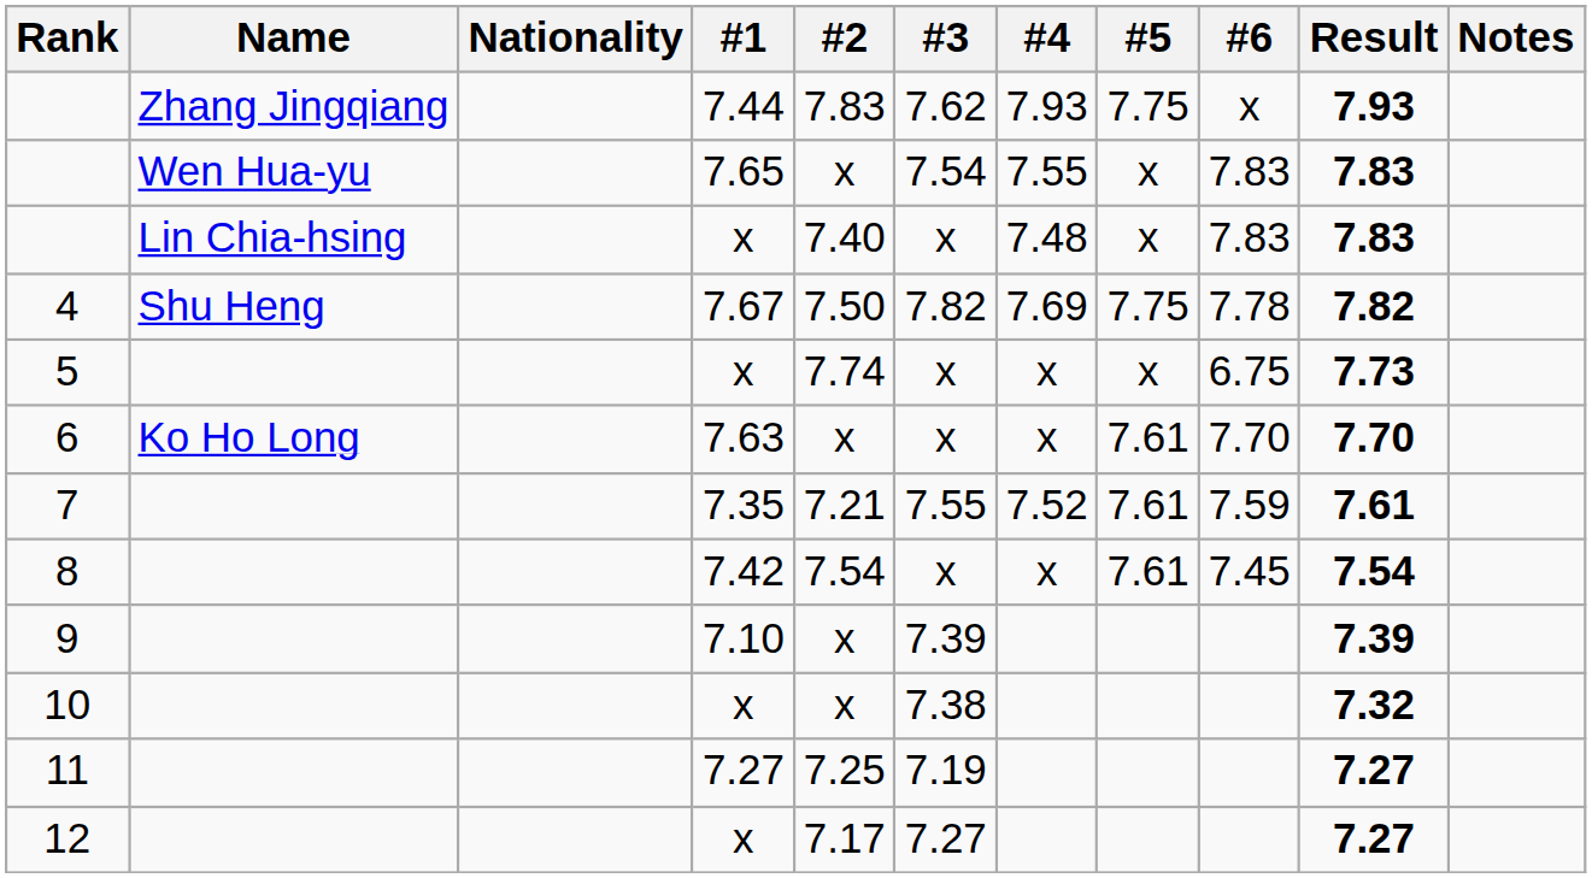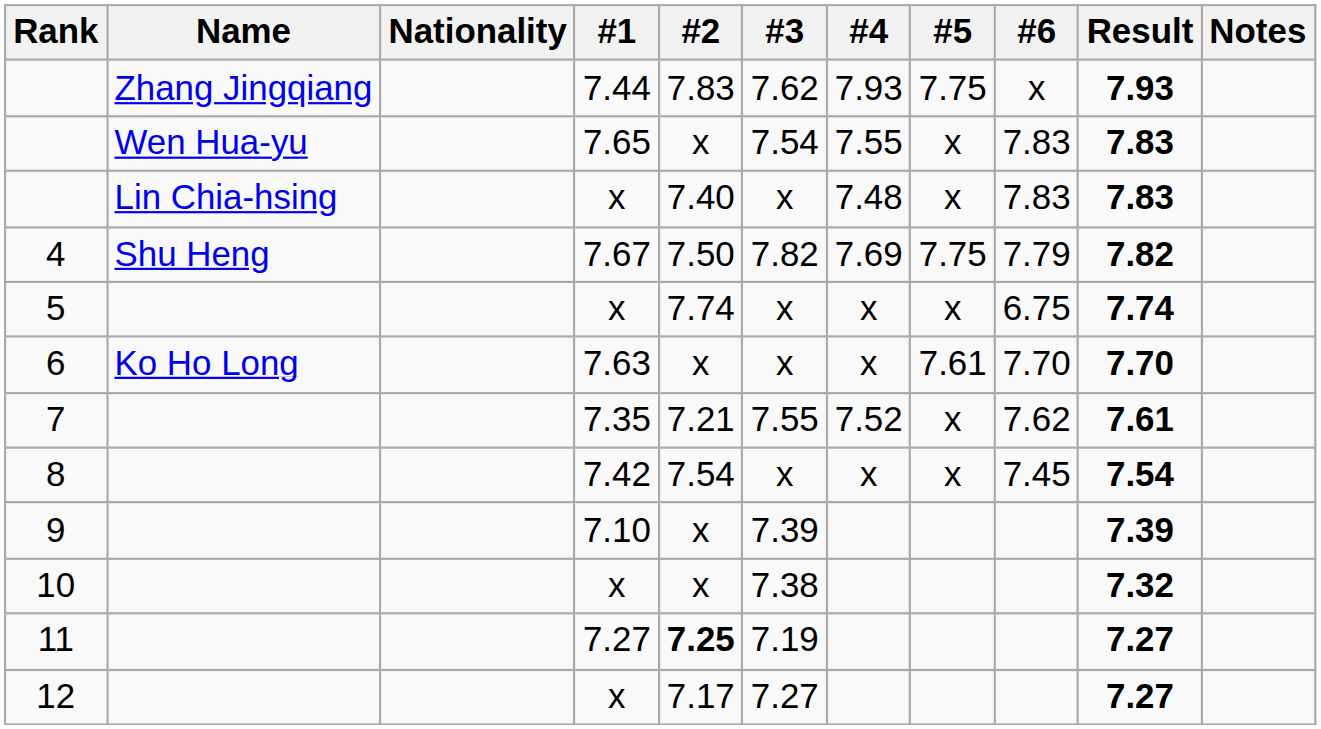4 | #6: 7.78 -> 7.79
5 | Result: 7.73 -> 7.74
7 | #5: 7.61 -> x
7 | #6: 7.59 -> 7.62
8 | #5: 7.61 -> x
11 | #2: normal -> bold
